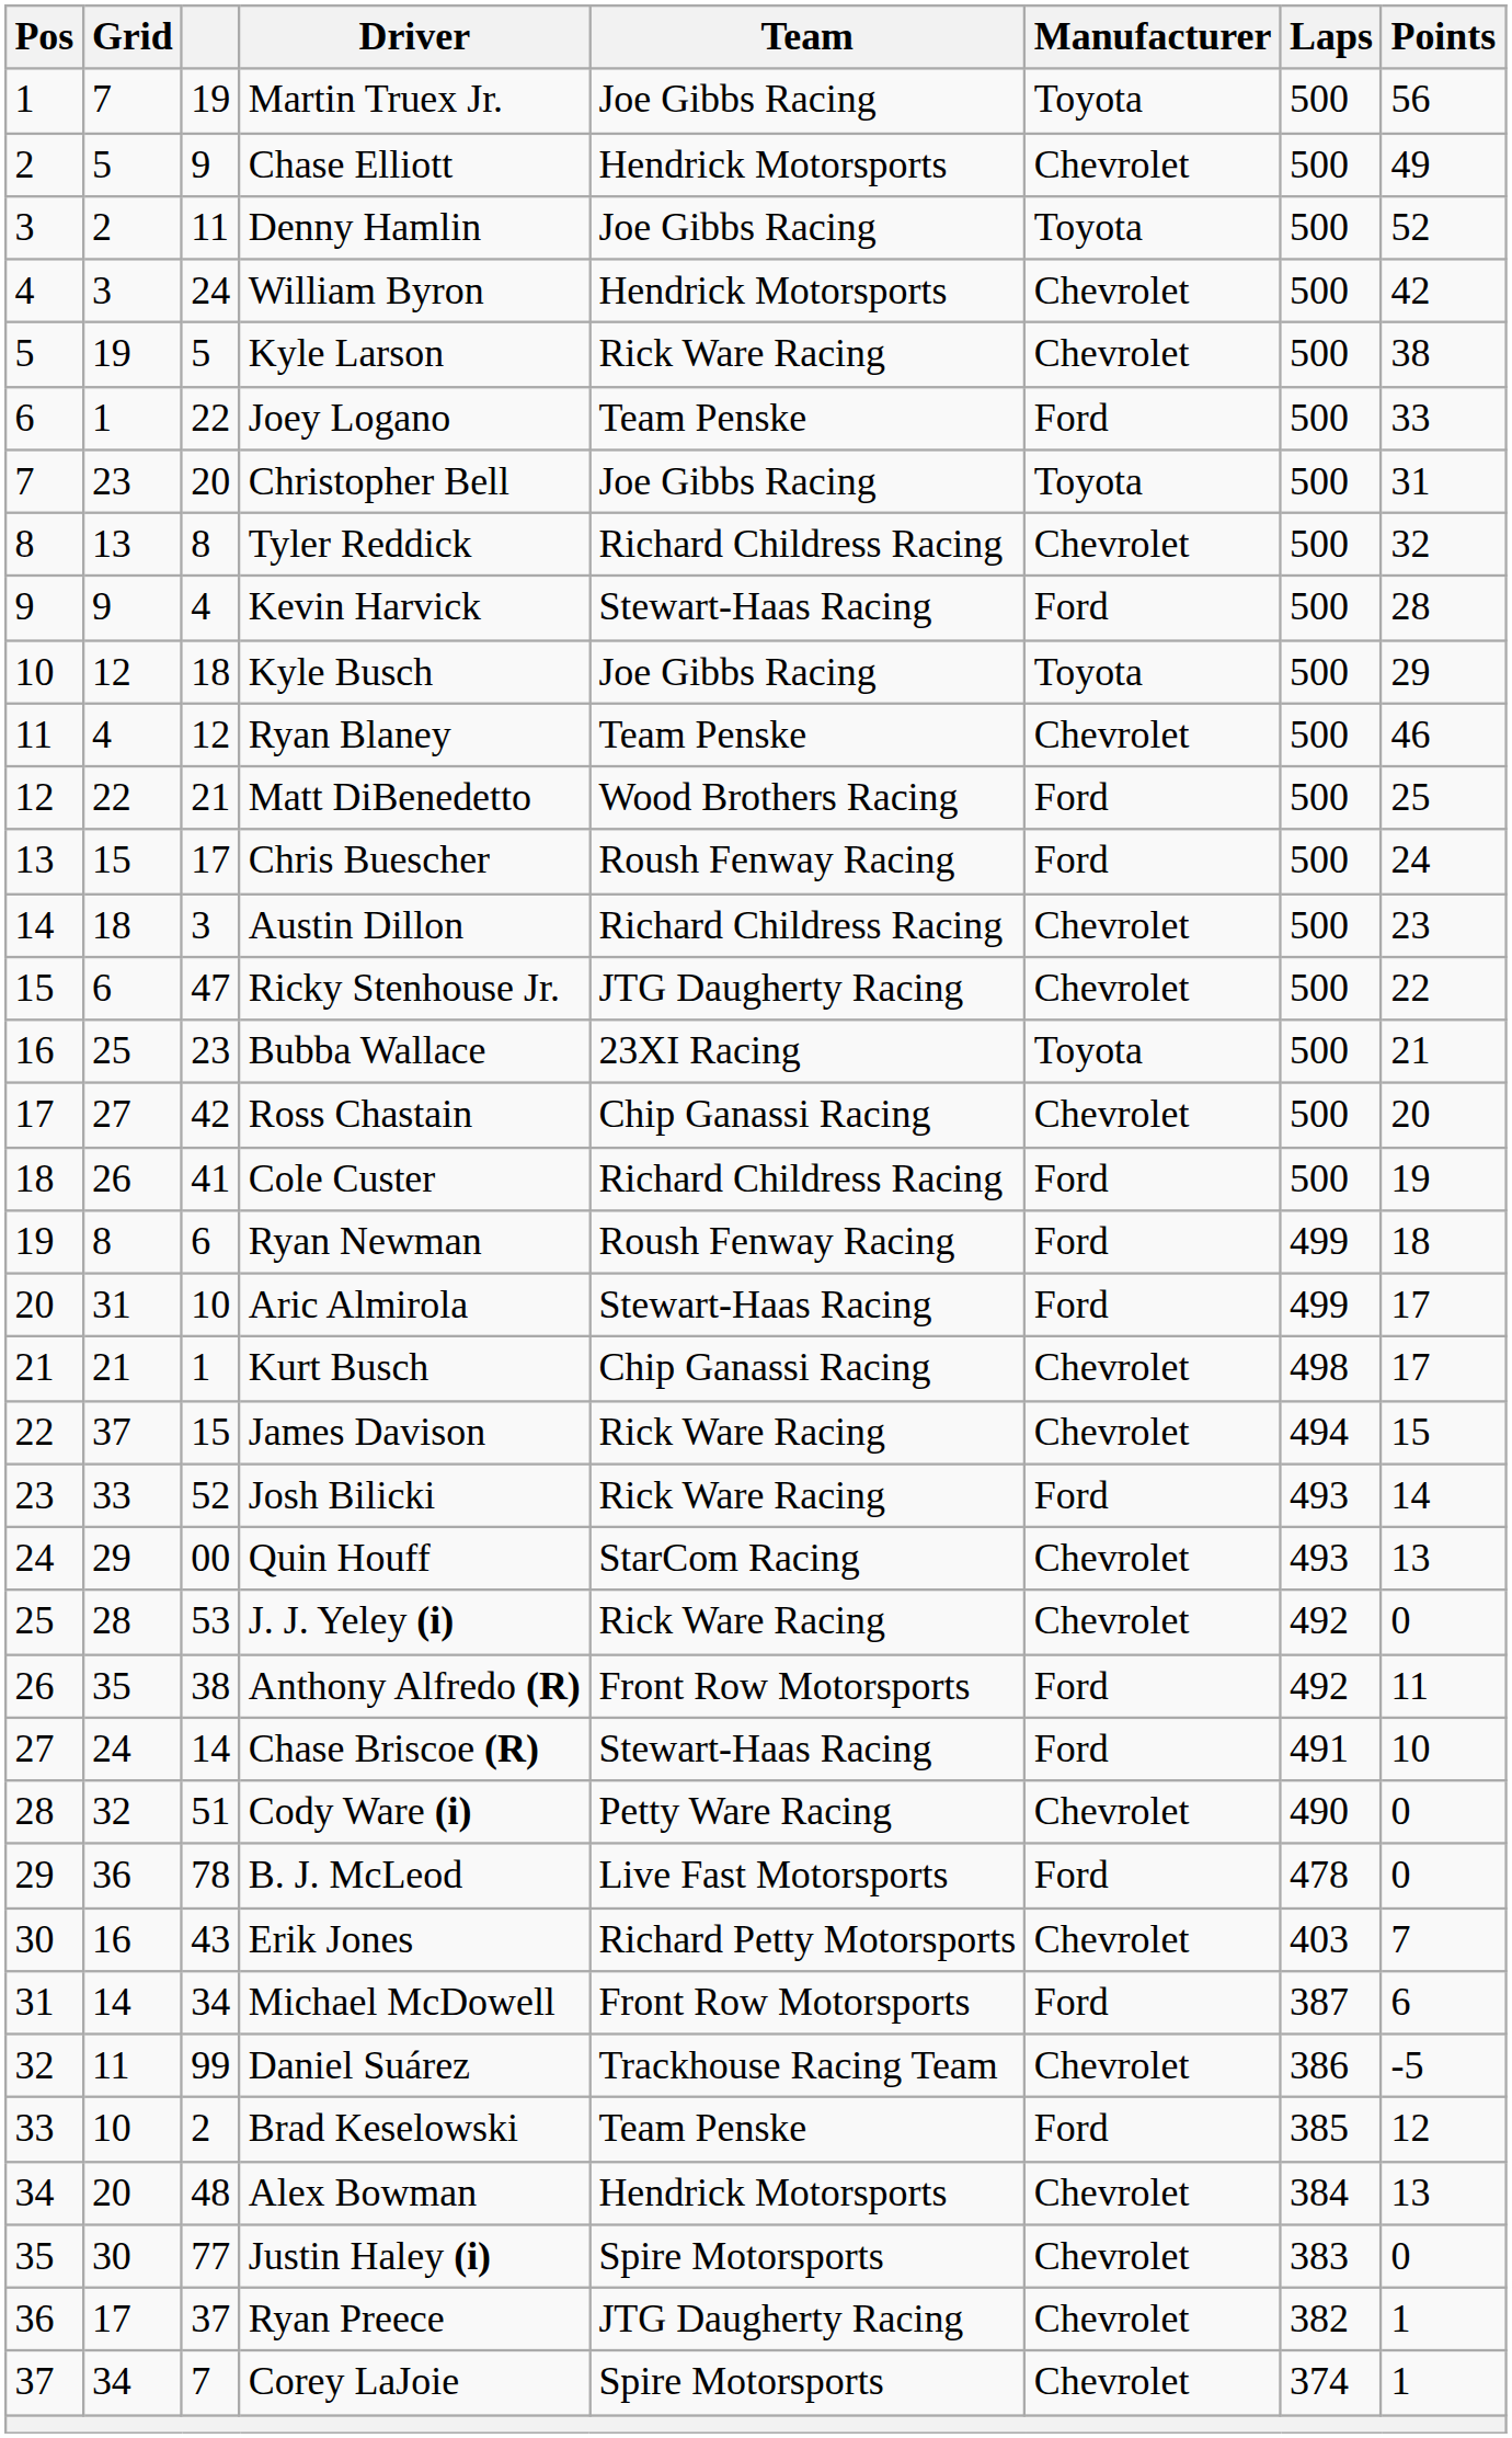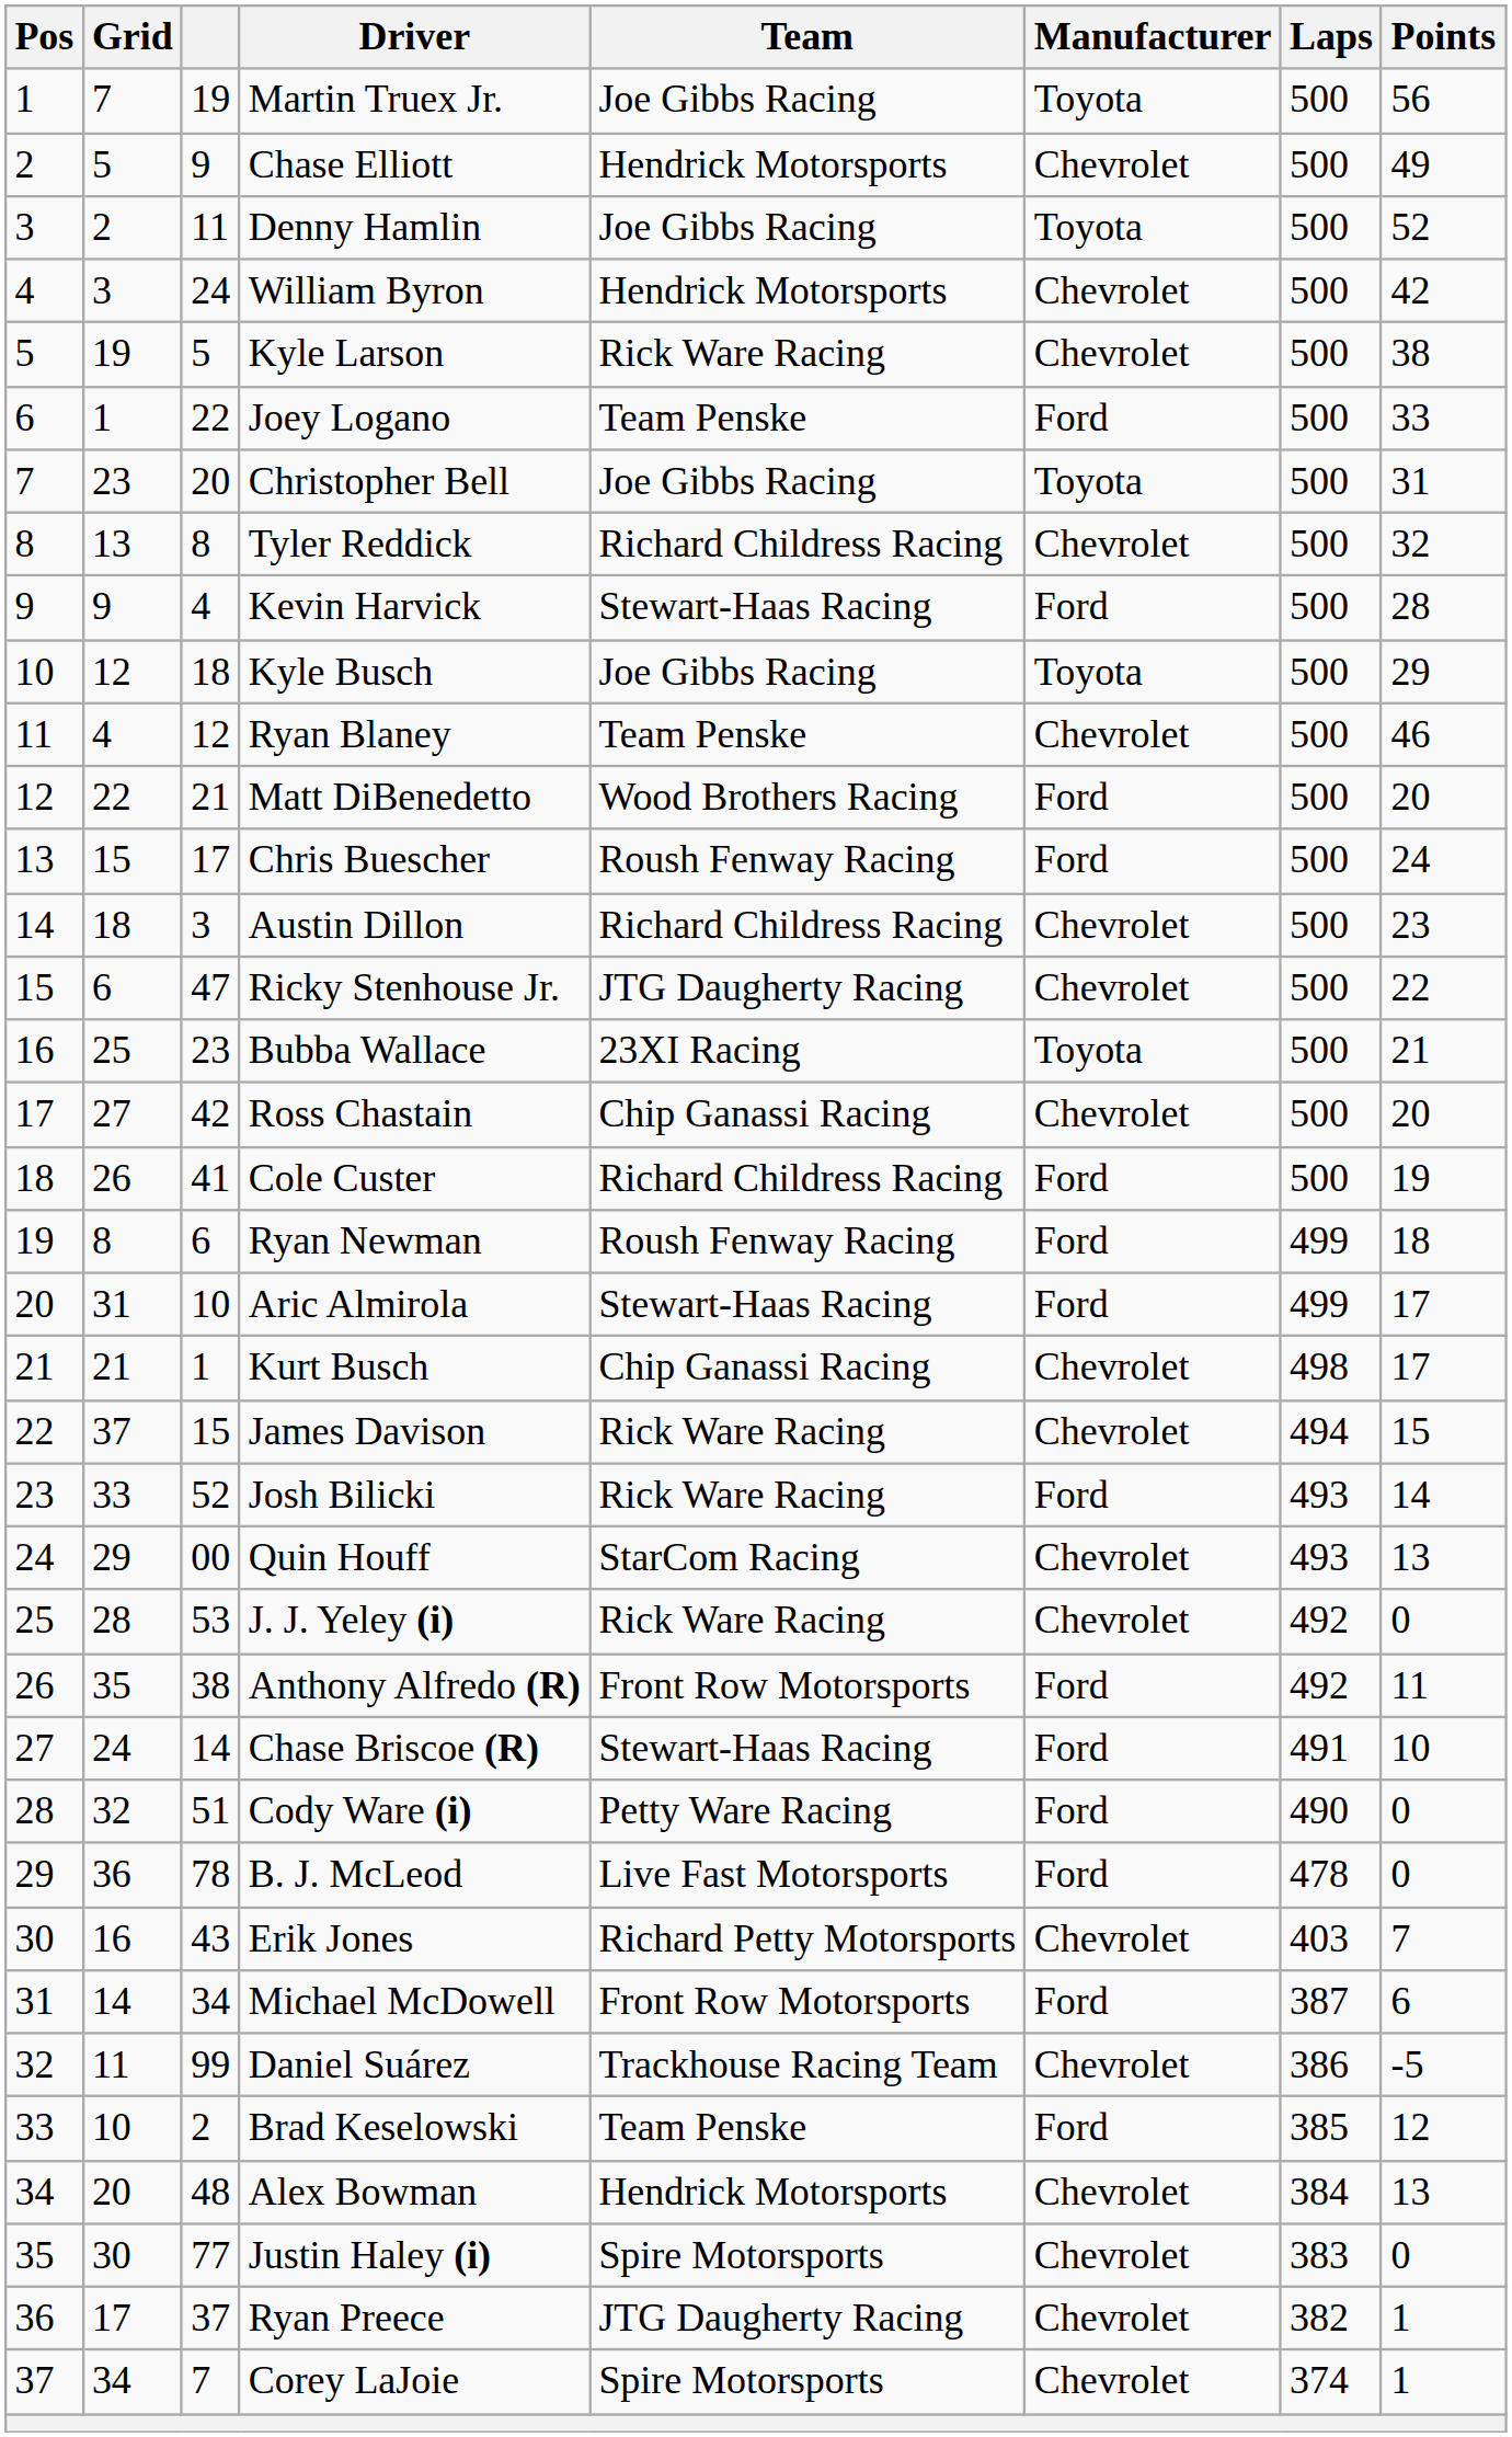Matt DiBenedetto | Points: 25 -> 20
Cody Ware (i) | Manufacturer: Chevrolet -> Ford
